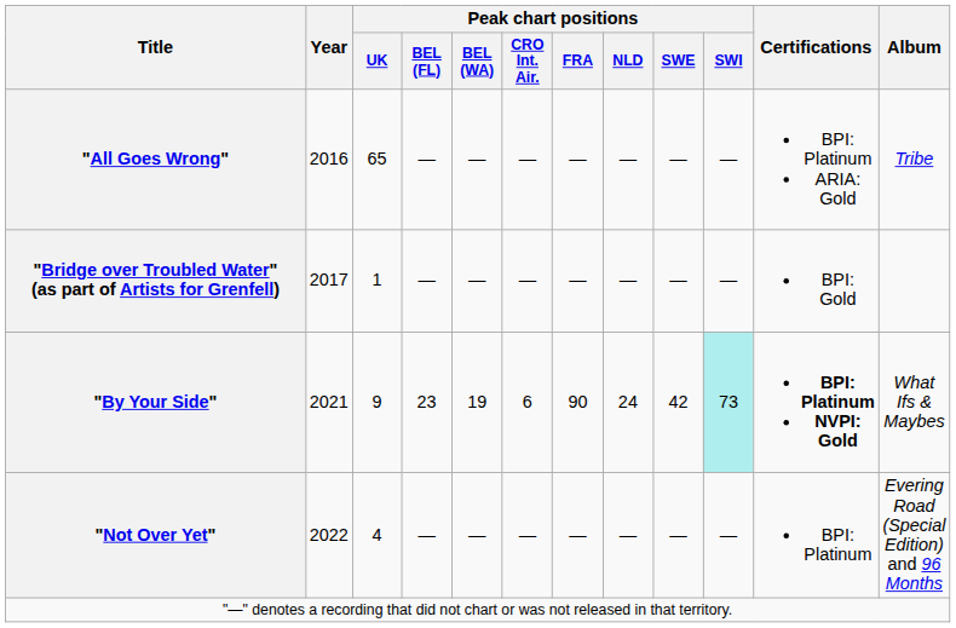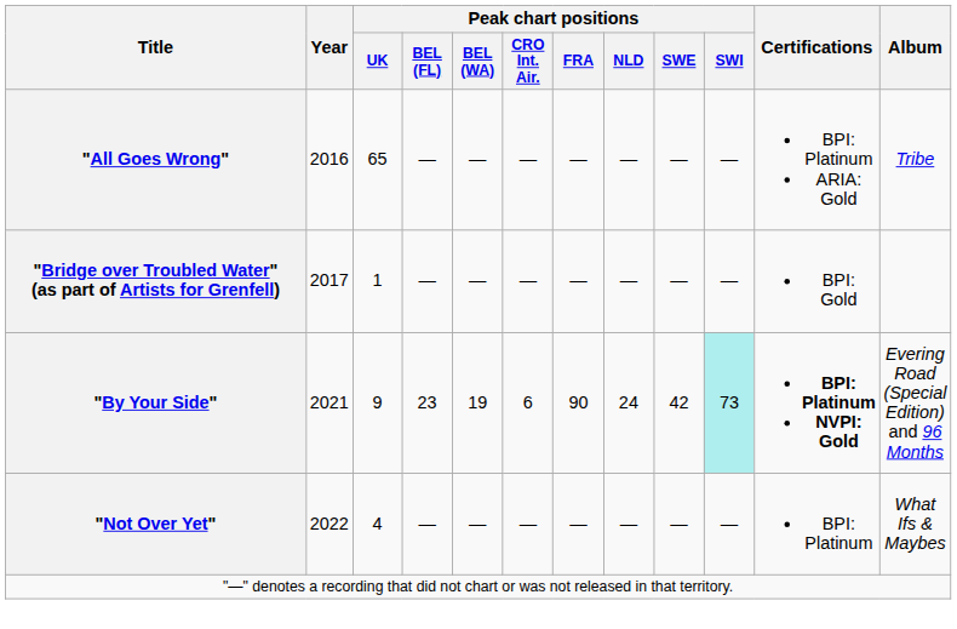"By Your Side" | Album: What Ifs & Maybes -> Evering Road (Special Edition) and 96 Months
"Not Over Yet" | Album: Evering Road (Special Edition) and 96 Months -> What Ifs & Maybes
